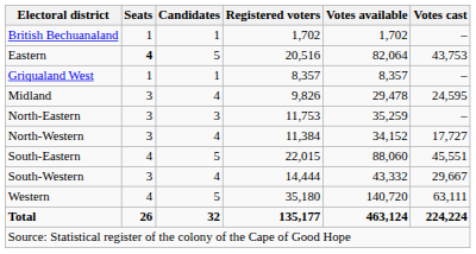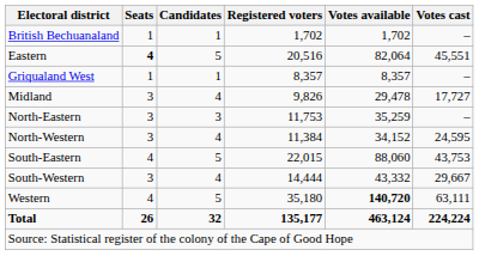Eastern | Votes cast: 43,753 -> 45,551
Midland | Votes cast: 24,595 -> 17,727
North-Western | Votes cast: 17,727 -> 24,595
South-Eastern | Votes cast: 45,551 -> 43,753
Western | Votes available: normal -> bold
